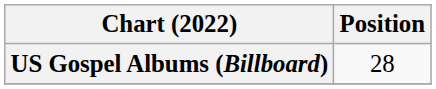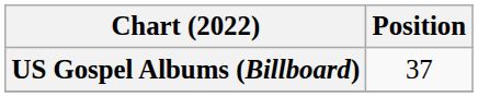US Gospel Albums (Billboard) | Position: 28 -> 37
